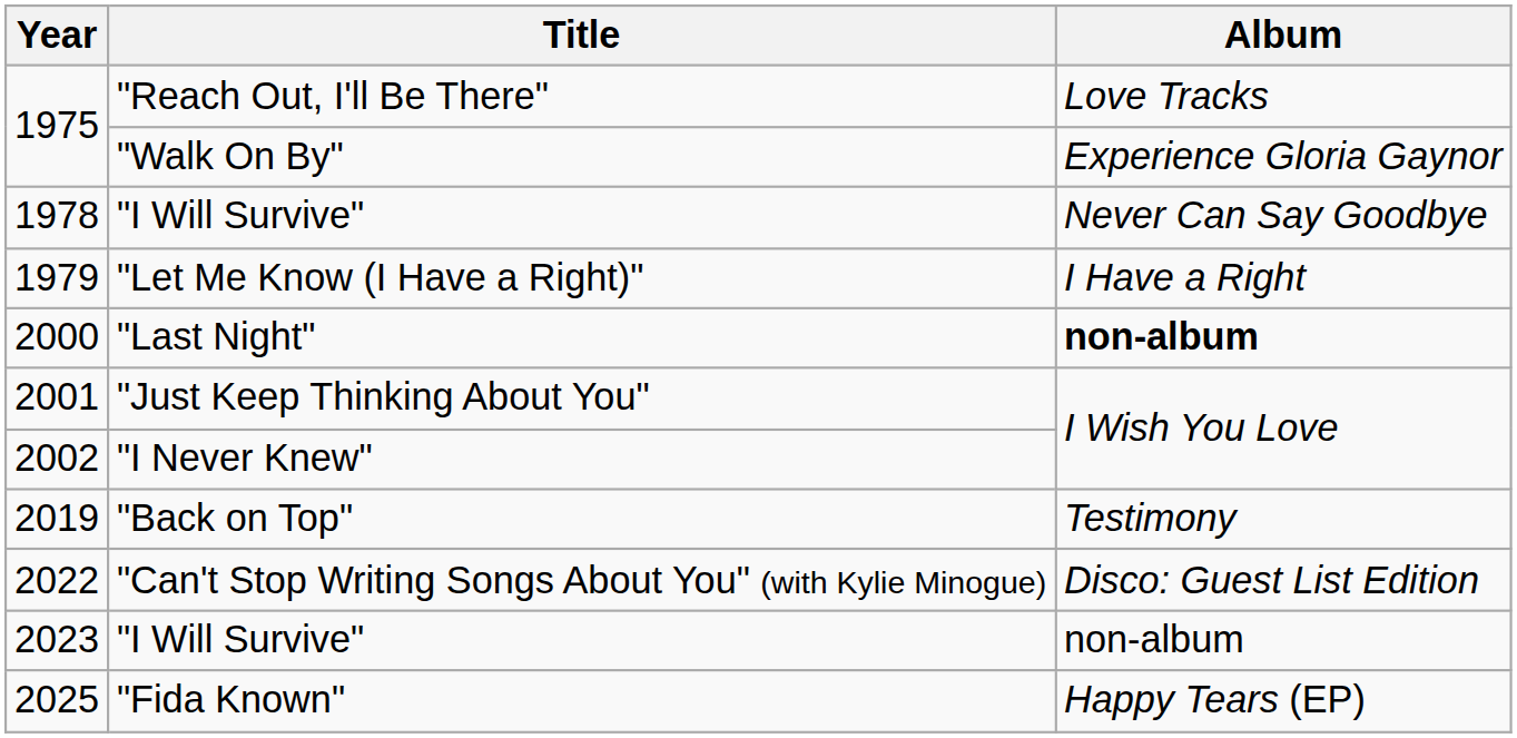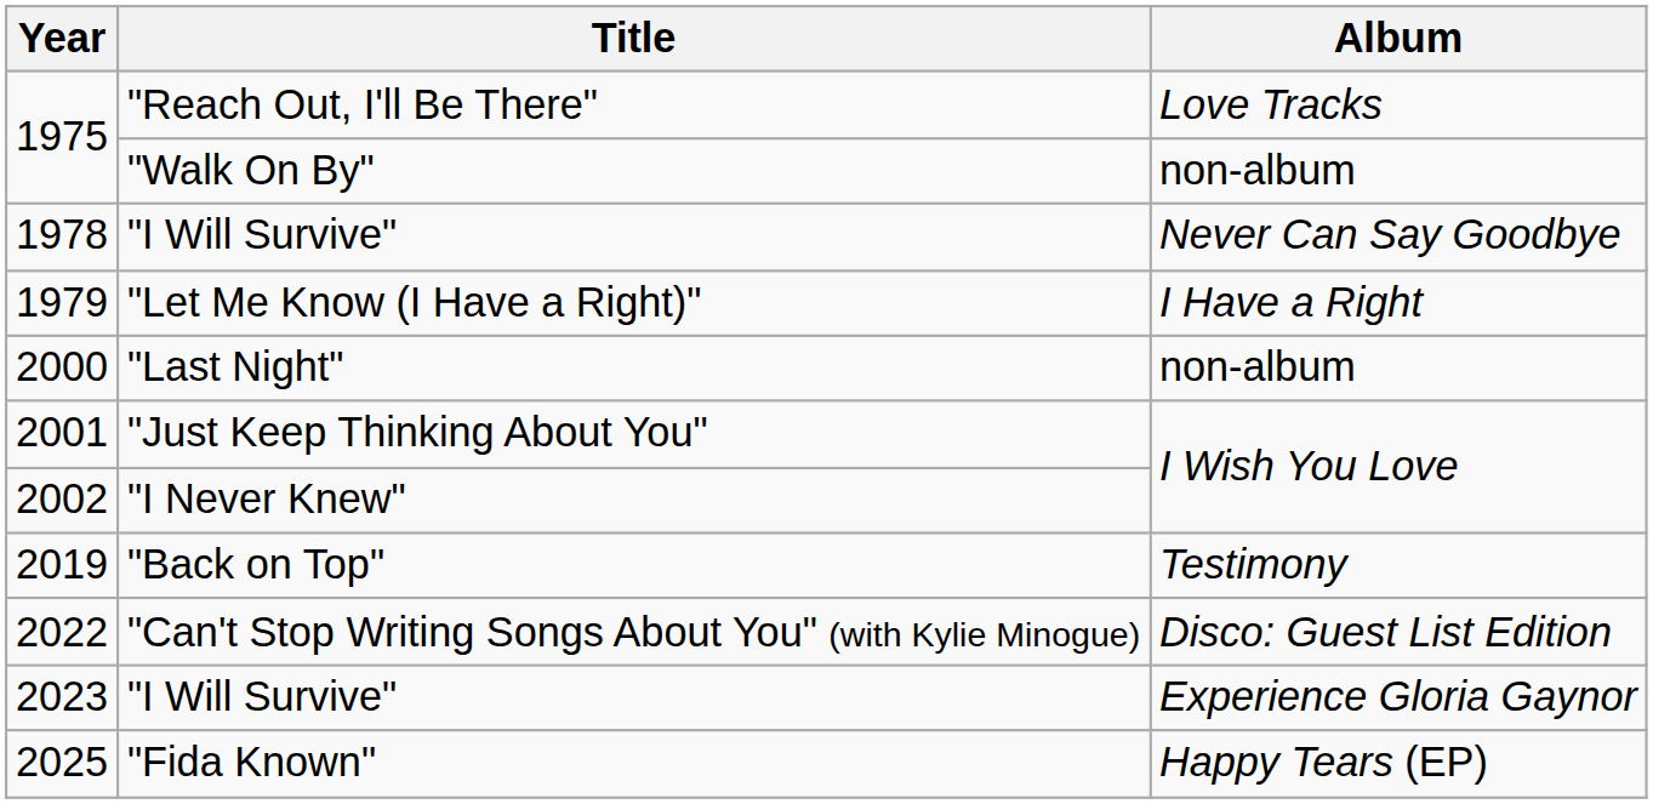"Walk On By" | Album: Experience Gloria Gaynor -> non-album
"Last Night" | Album: bold -> normal
2023 / "I Will Survive" | Album: non-album -> Experience Gloria Gaynor
